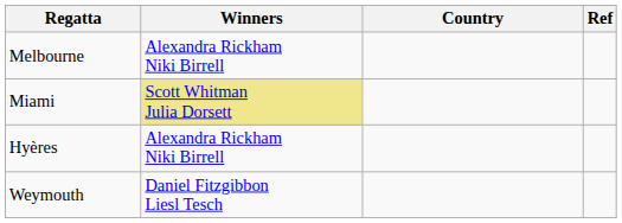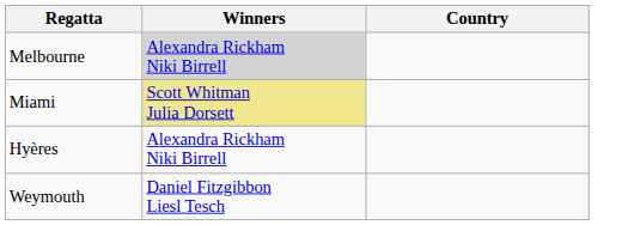- column: Ref
Melbourne | Winners: no background -> lightgrey background
